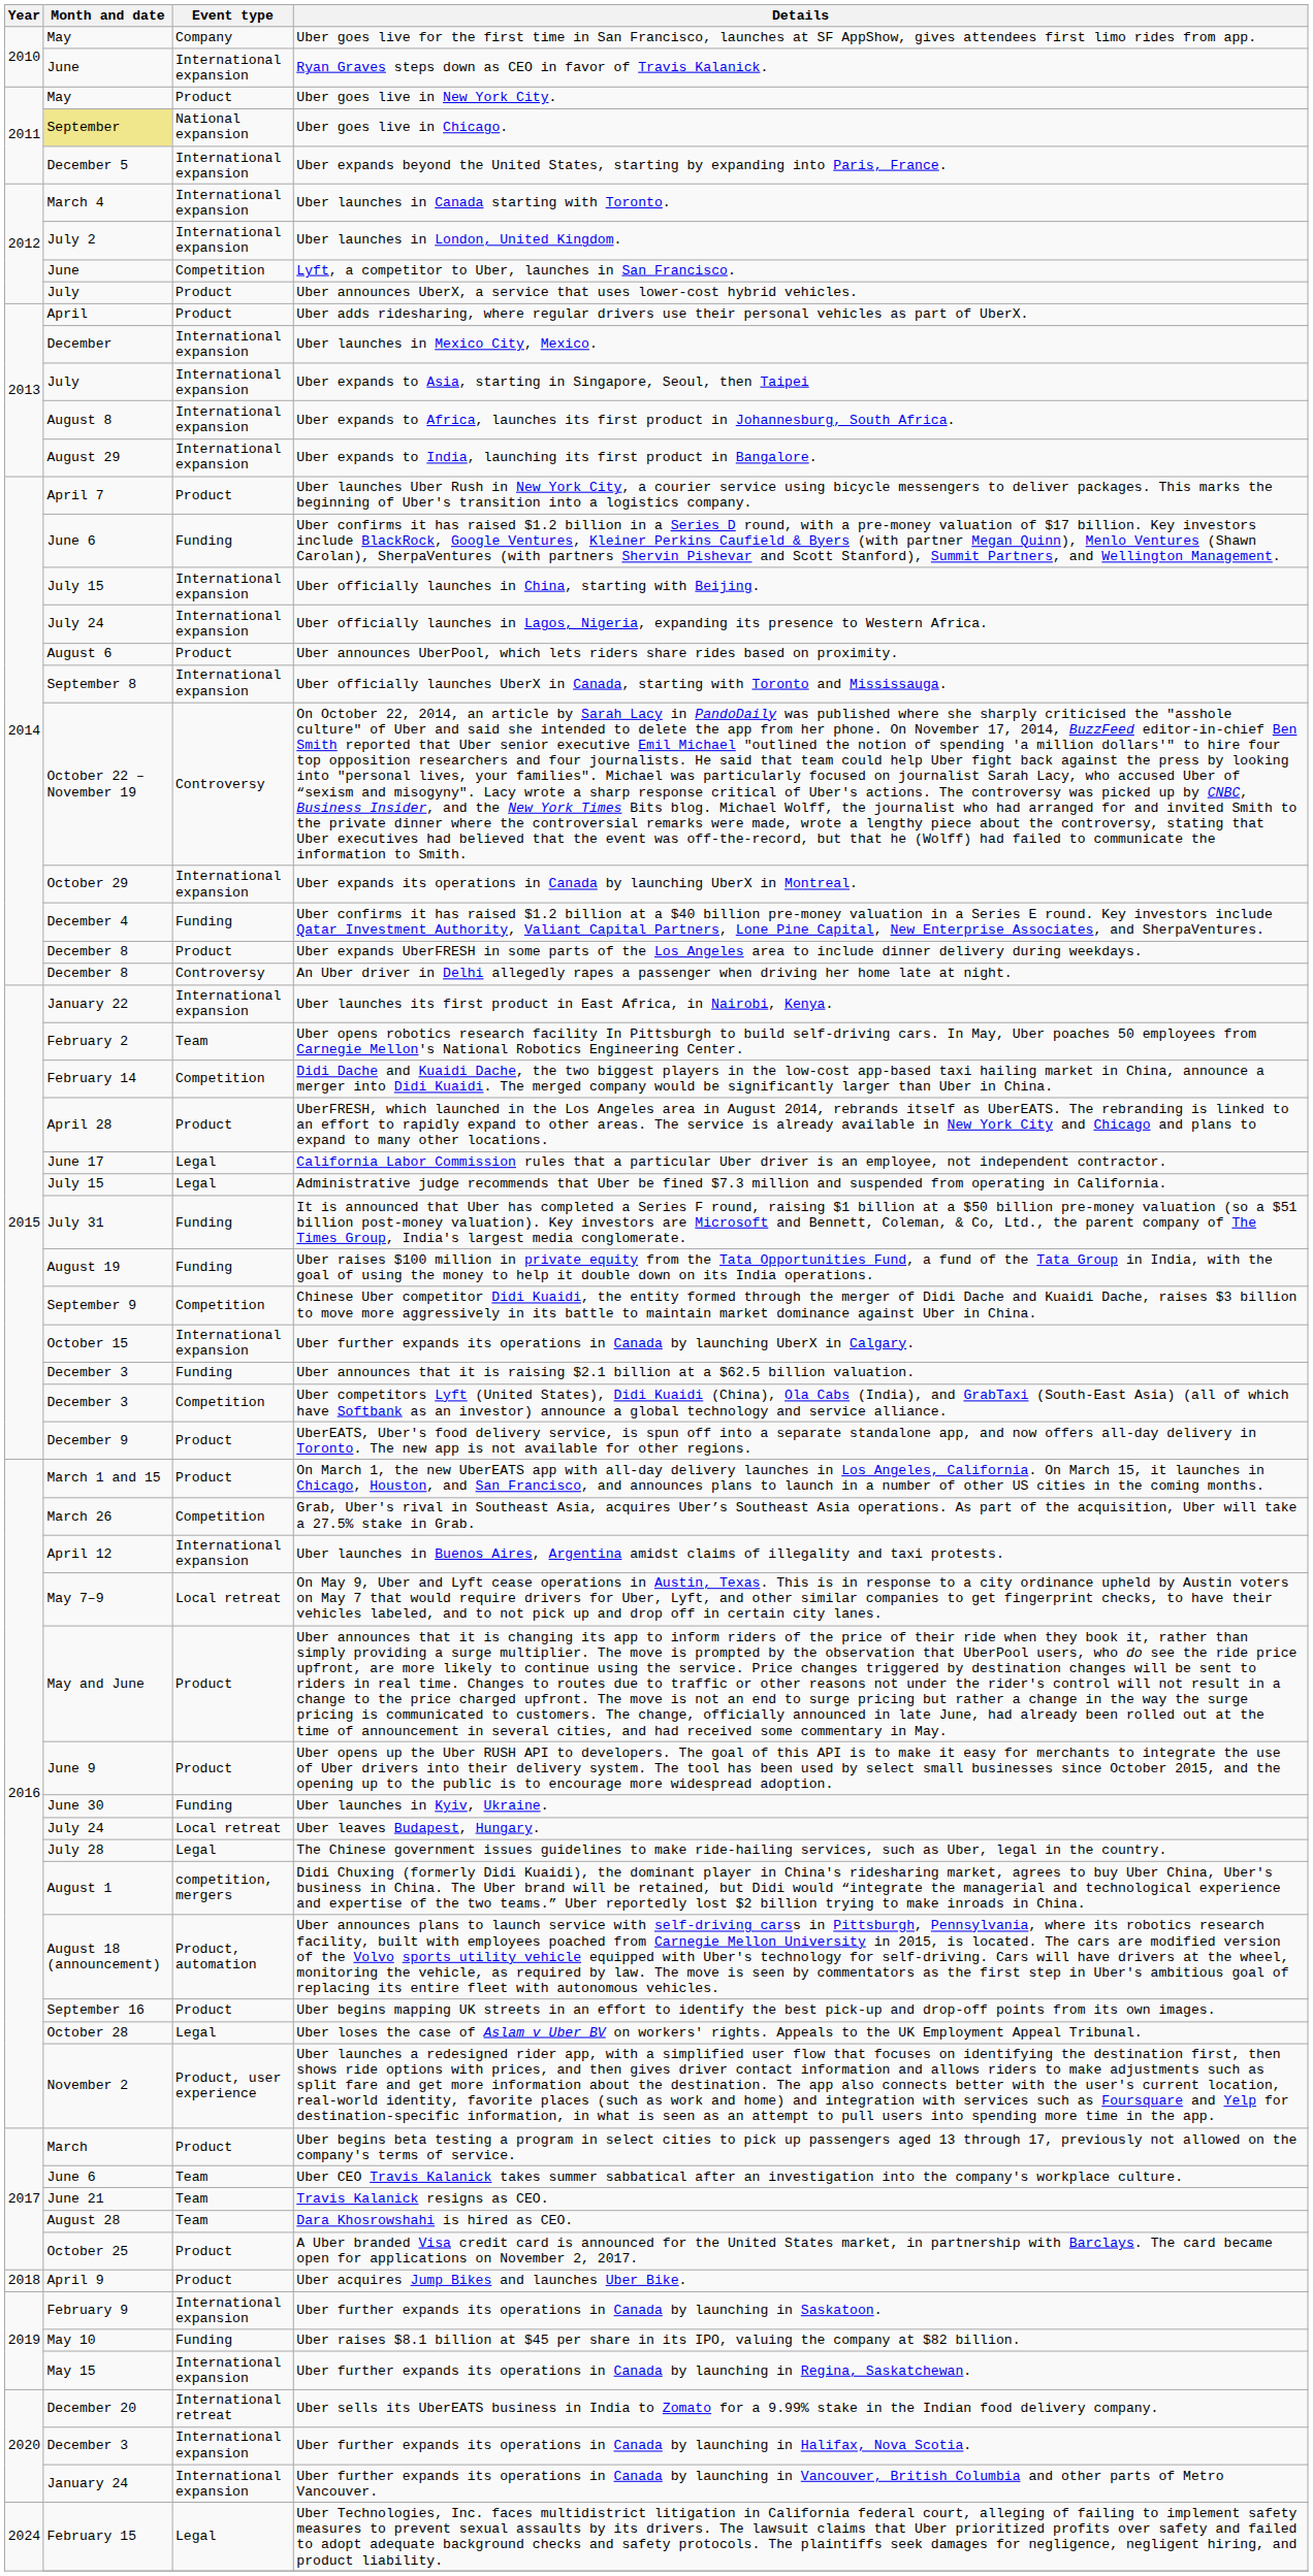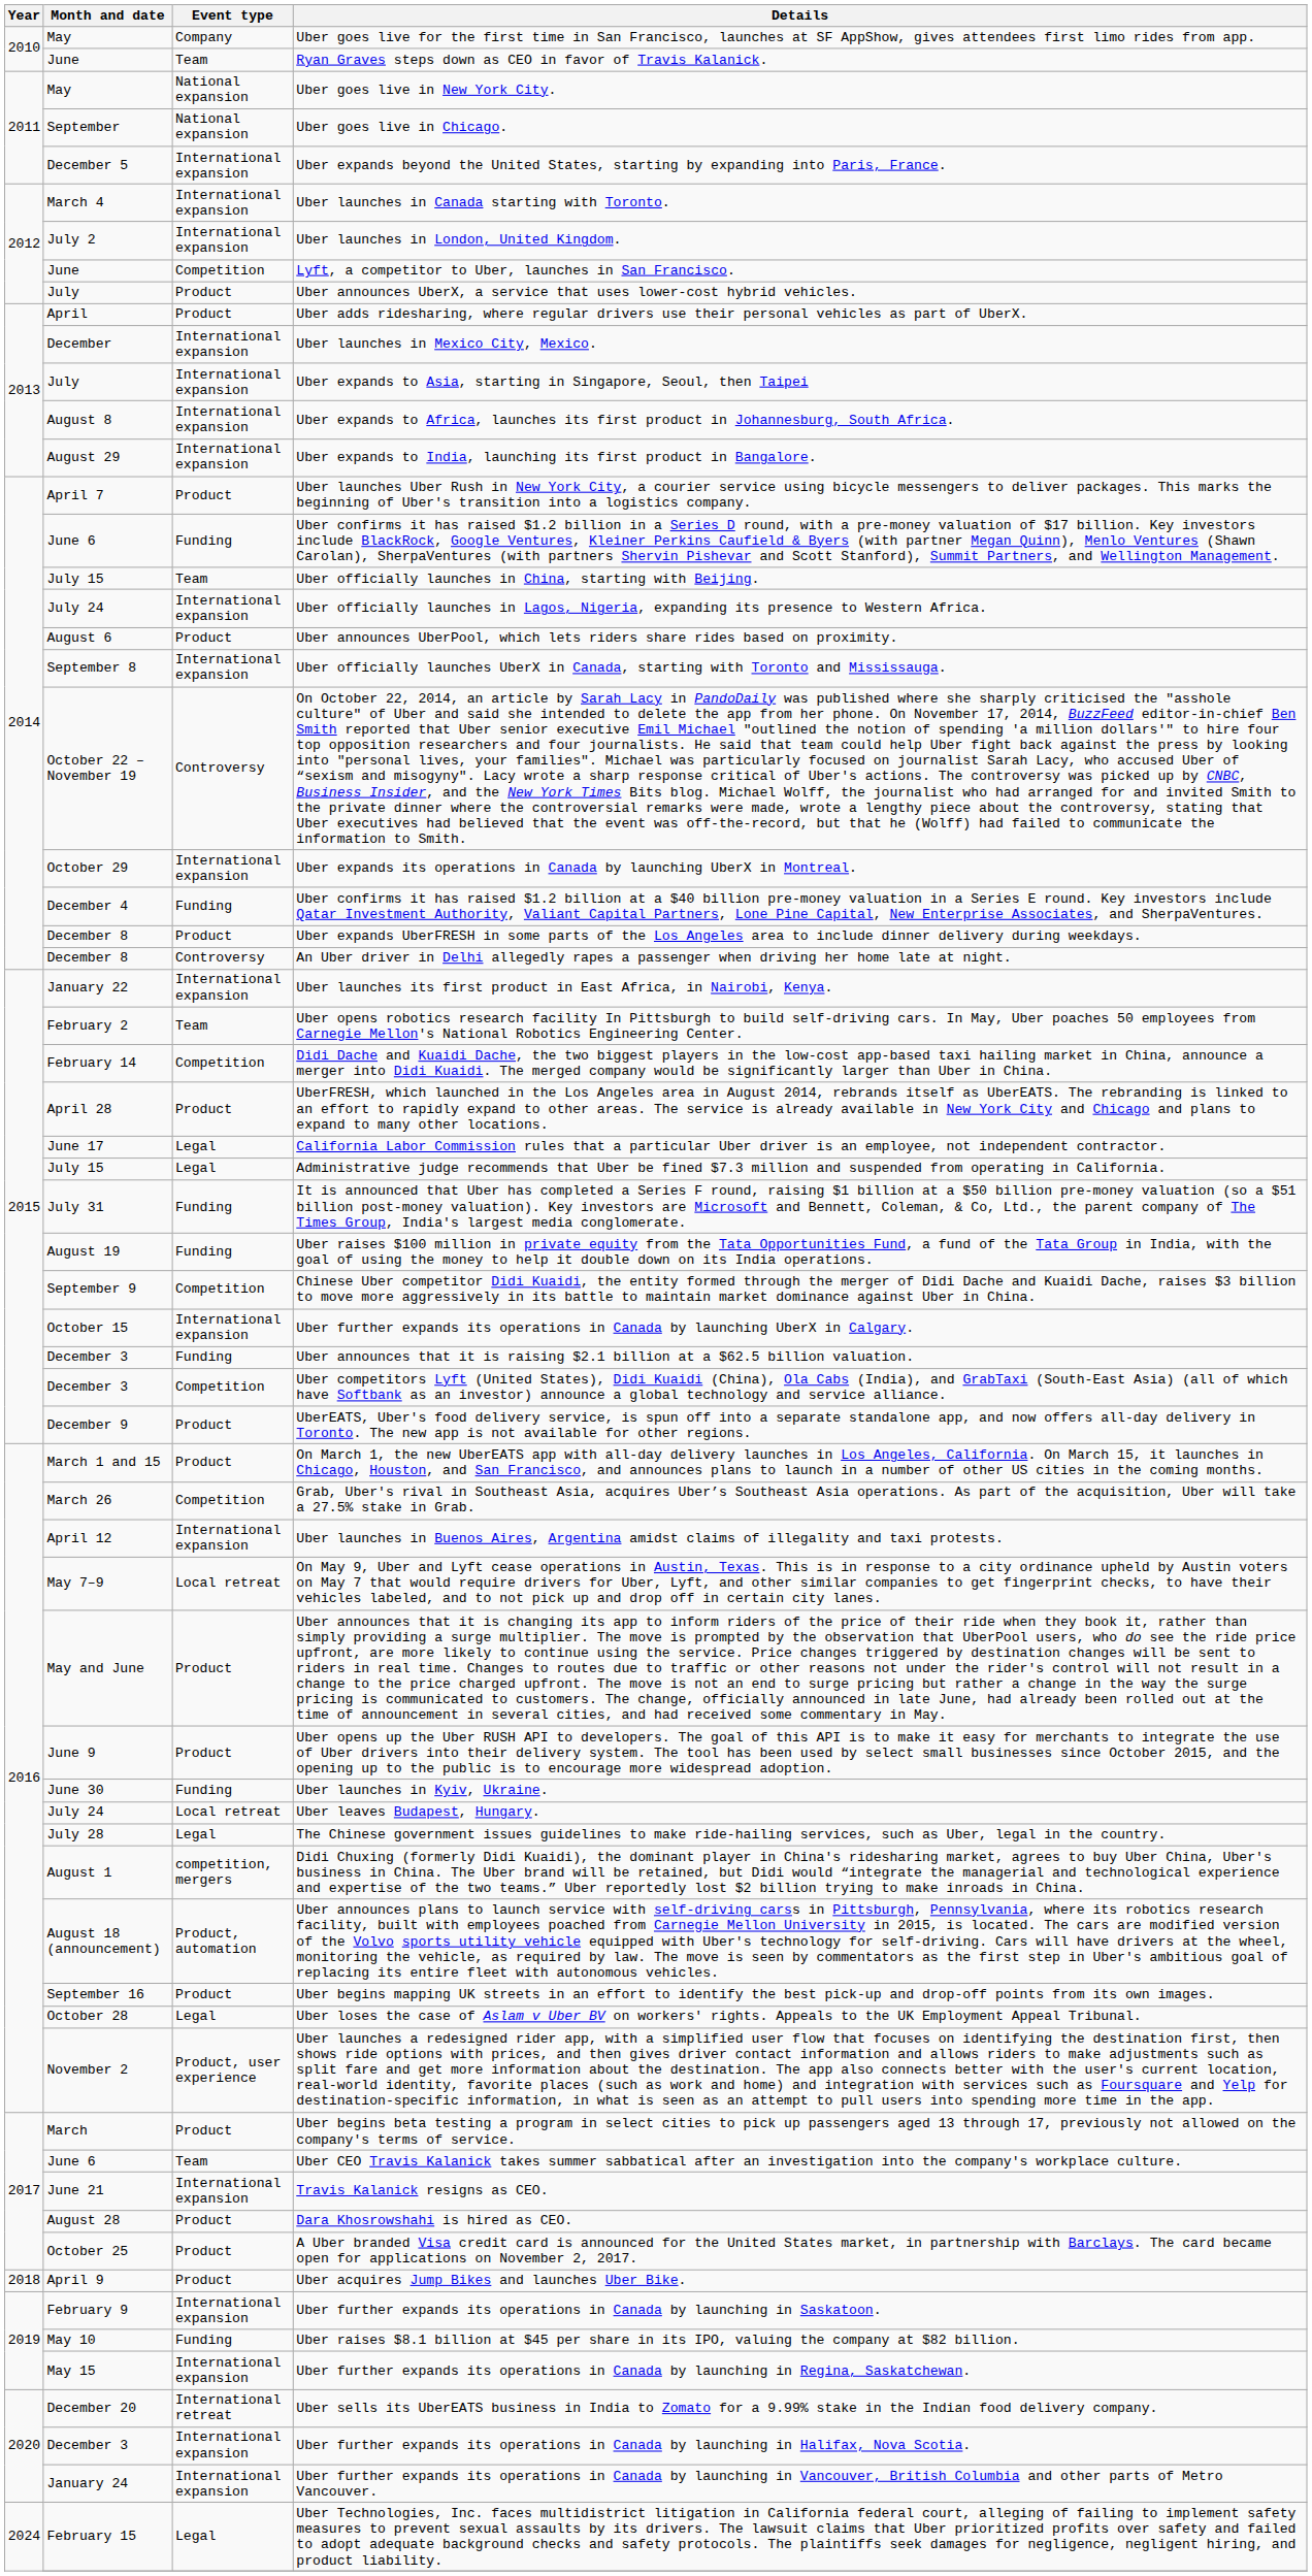Ryan Graves steps down as CEO in favor of Travis Kalanick. | Event type: International expansion -> Team
Uber goes live in New York City. | Event type: Product -> National expansion
Uber goes live in Chicago. | Month and date: khaki background -> no background
Uber officially launches in China, starting with Beijing. | Event type: International expansion -> Team
Travis Kalanick resigns as CEO. | Event type: Team -> International expansion
Dara Khosrowshahi is hired as CEO. | Event type: Team -> Product
